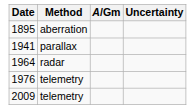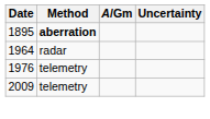1895 | Method: normal -> bold
- row: 1941 | parallax
